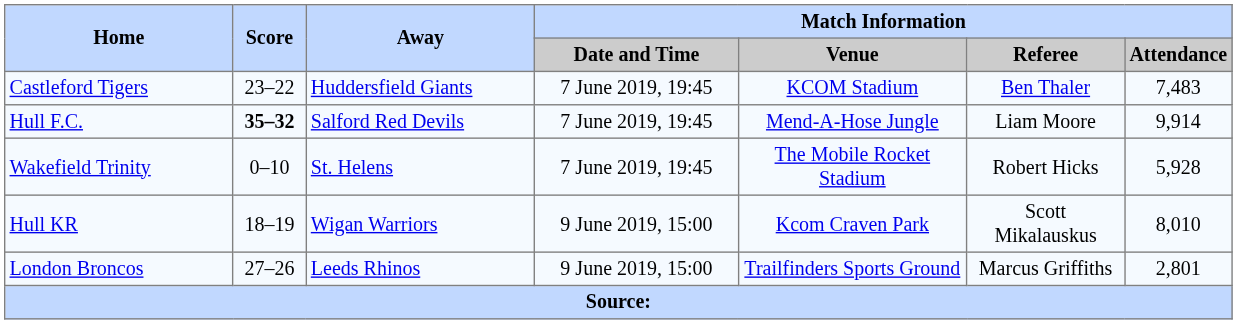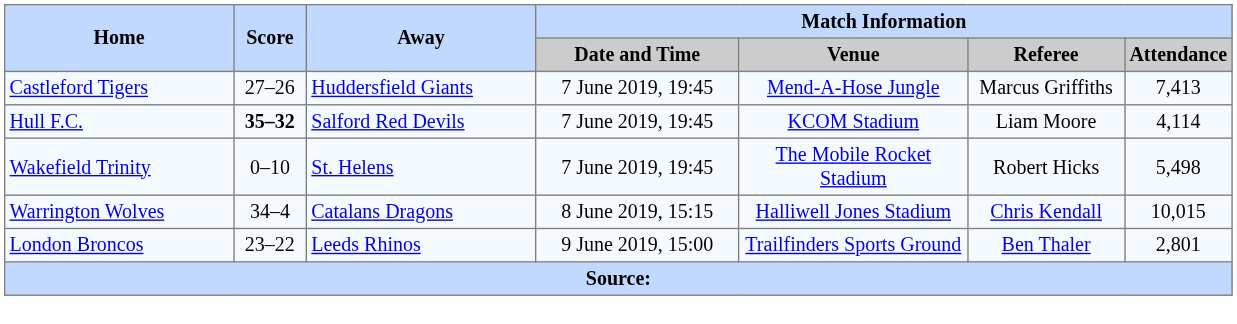Castleford Tigers | Score: 23–22 -> 27–26
Castleford Tigers | Match Information / Venue: KCOM Stadium -> Mend-A-Hose Jungle
Castleford Tigers | Match Information / Referee: Ben Thaler -> Marcus Griffiths
Castleford Tigers | Match Information / Attendance: 7,483 -> 7,413
Hull F.C. | Match Information / Venue: Mend-A-Hose Jungle -> KCOM Stadium
Hull F.C. | Match Information / Attendance: 9,914 -> 4,114
Wakefield Trinity | Match Information / Attendance: 5,928 -> 5,498
+ row: Warrington Wolves | 34–4 | Catalans Dragons | 8 June 2019, 15:15 | Halliwell Jones Stadium | Chris Kendall | 10,015
- row: Hull KR | 18–19 | Wigan Warriors | 9 June 2019, 15:00 | Kcom Craven Park | Scott Mikalauskus | 8,010
London Broncos | Score: 27–26 -> 23–22
London Broncos | Match Information / Referee: Marcus Griffiths -> Ben Thaler
